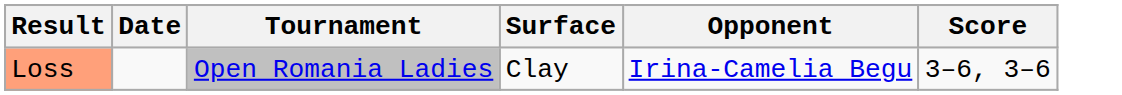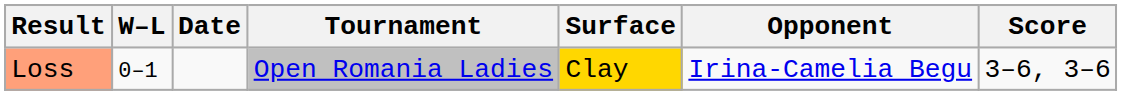+ column: W–L | 0–1
Loss | Surface: no background -> gold background
